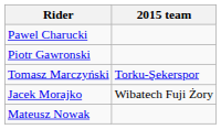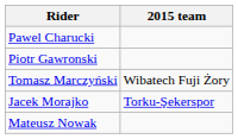Tomasz Marczyński | 2015 team: Torku-Şekerspor -> Wibatech Fuji Żory
Jacek Morajko | 2015 team: Wibatech Fuji Żory -> Torku-Şekerspor
